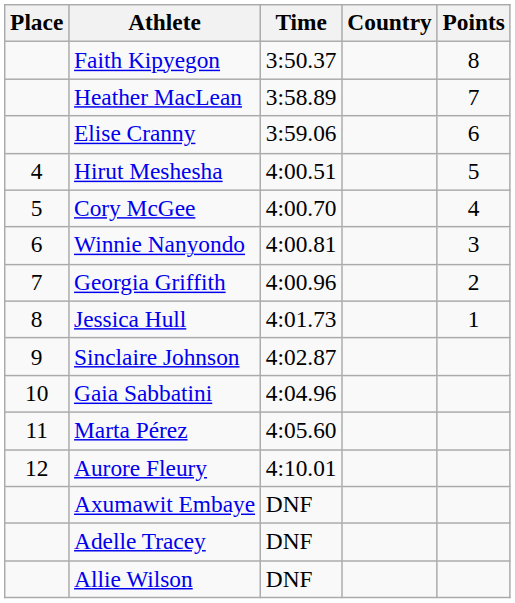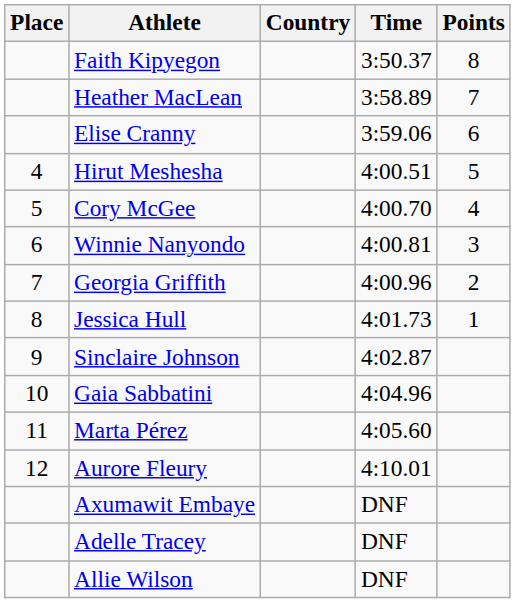columns swapped: Country <-> Time
